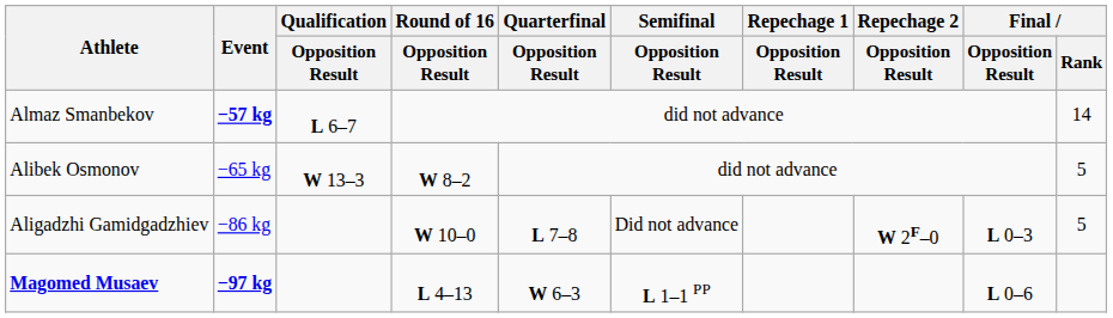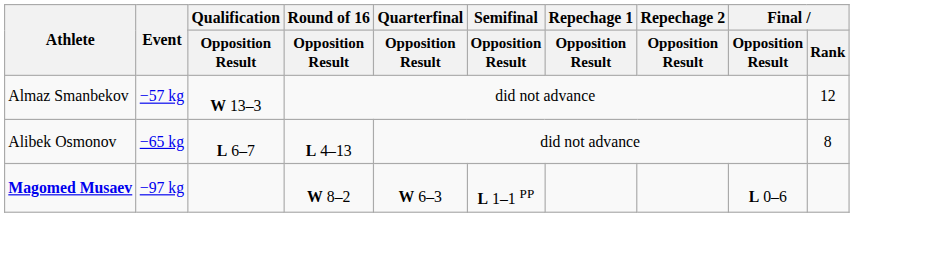Almaz Smanbekov | Event: bold -> normal
Almaz Smanbekov | Qualification / Opposition Result: L 6–7 -> W 13–3
Almaz Smanbekov | Final / Rank: 14 -> 12
Alibek Osmonov | Qualification / Opposition Result: W 13–3 -> L 6–7
Alibek Osmonov | Round of 16 / Opposition Result: W 8–2 -> L 4–13
Alibek Osmonov | Final / Rank: 5 -> 8
- row: Aligadzhi Gamidgadzhiev | −86 kg | W 10–0 | L 7–8 | Did not advance | W 2F–0 | L 0–3 | 5
Magomed Musaev | Event: bold -> normal
Magomed Musaev | Round of 16 / Opposition Result: L 4–13 -> W 8–2
